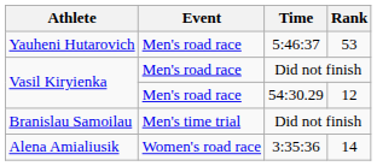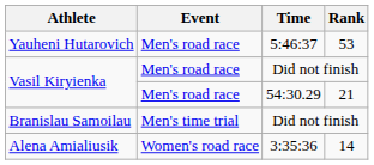Vasil Kiryienka / 54:30.29 | Rank: 12 -> 21
